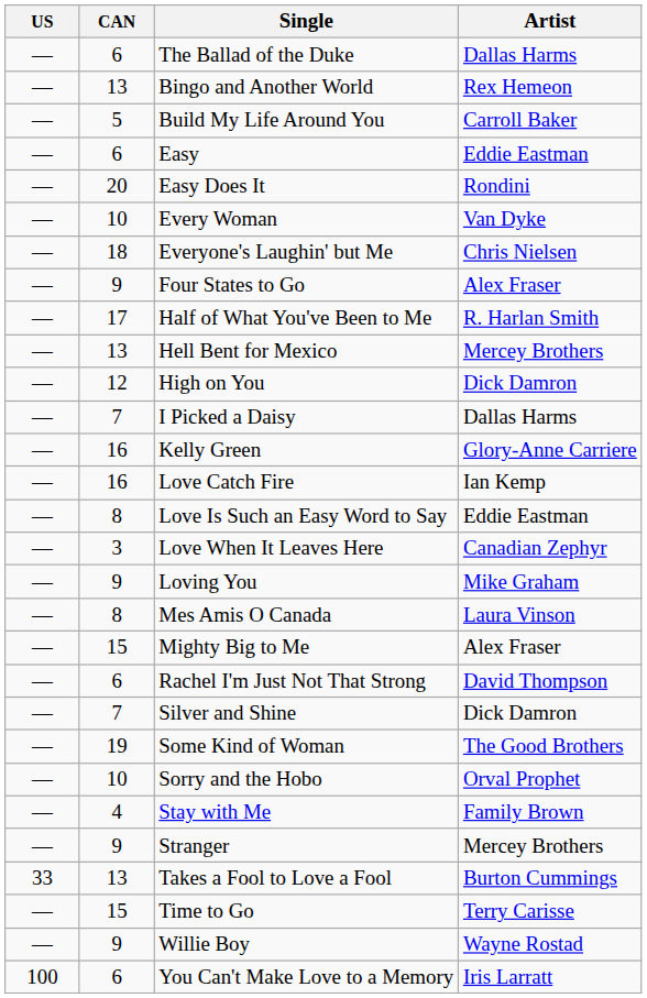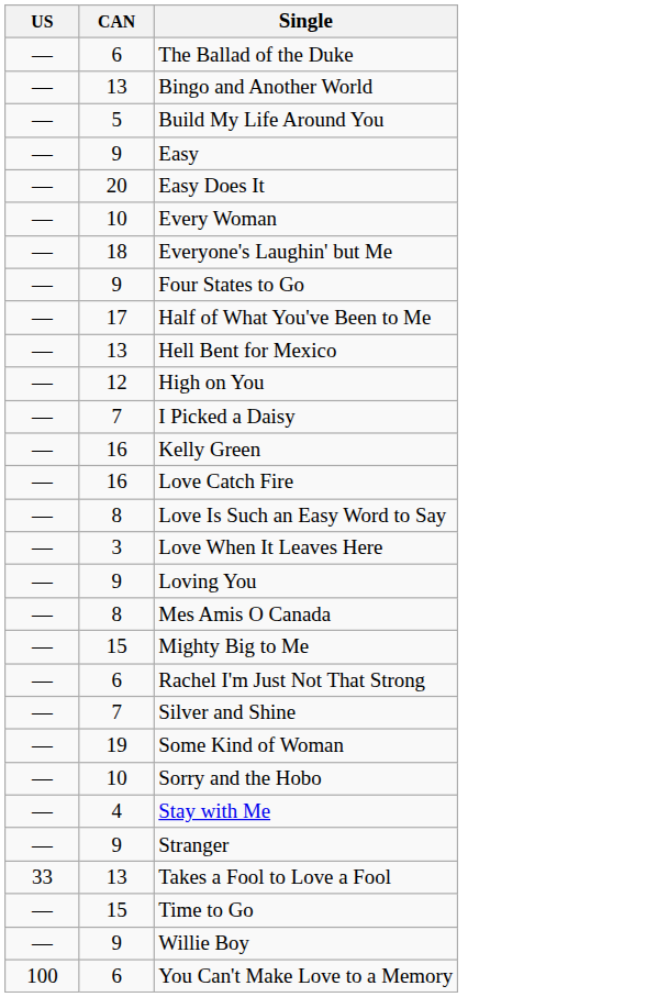- column: Artist | Dallas Harms | Rex Hemeon | Carroll Baker | Eddie Eastman | Rondini | Van Dyke | Chris Nielsen | Alex Fraser | R. Harlan Smith | Mercey Brothers | Dick Damron | Dallas Harms | Glory-Anne Carriere | Ian Kemp | Eddie Eastman | Canadian Zephyr | Mike Graham | Laura Vinson | Alex Fraser | David Thompson | Dick Damron | The Good Brothers | Orval Prophet | Family Brown | Mercey Brothers | Burton Cummings | Terry Carisse | Wayne Rostad | Iris Larratt
Easy | CAN: 6 -> 9
